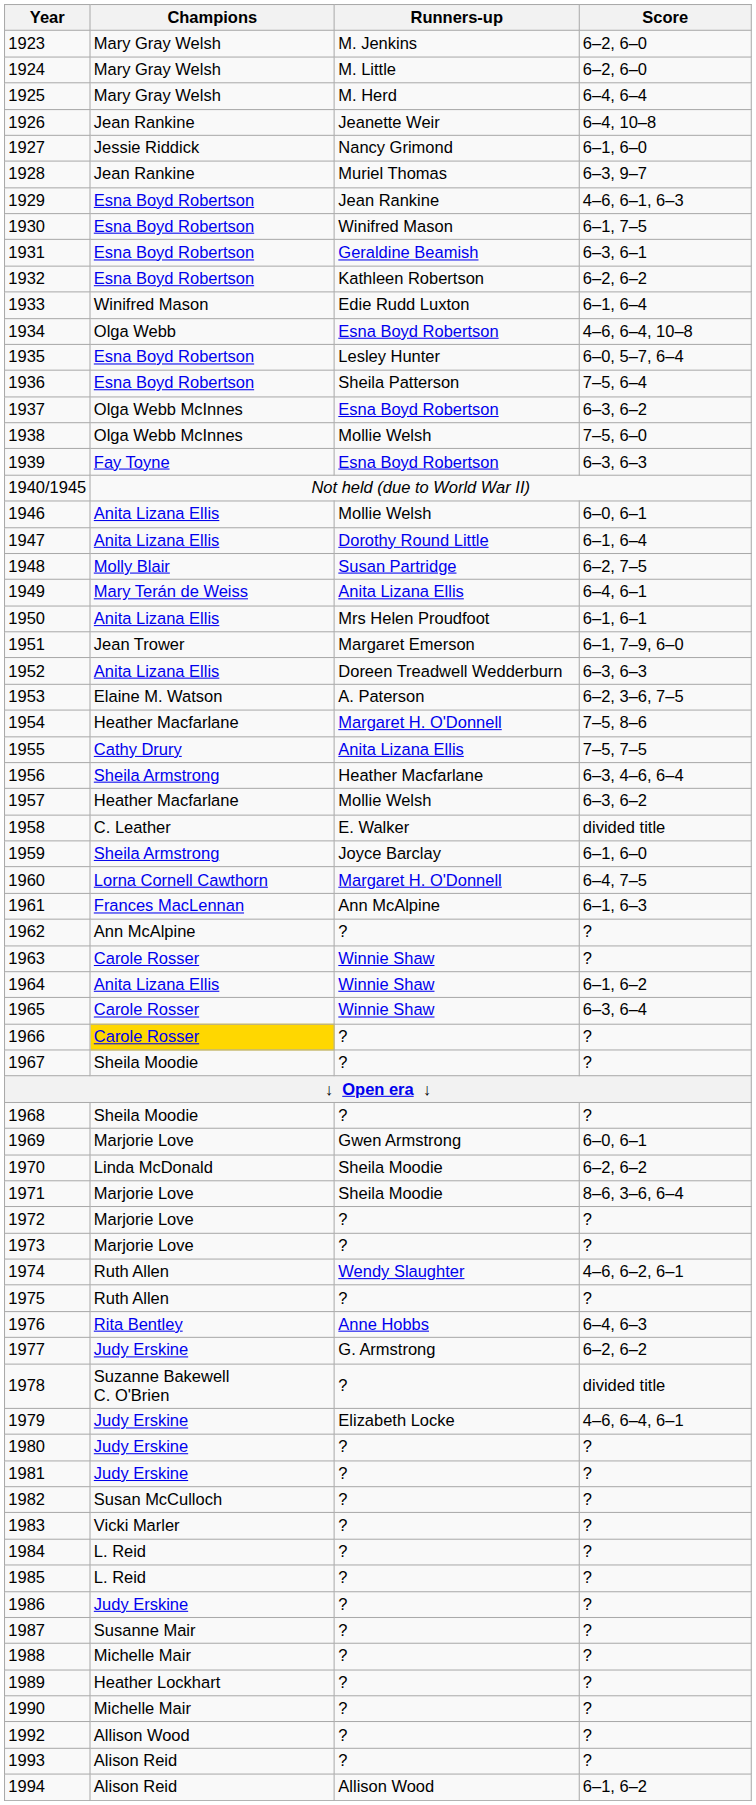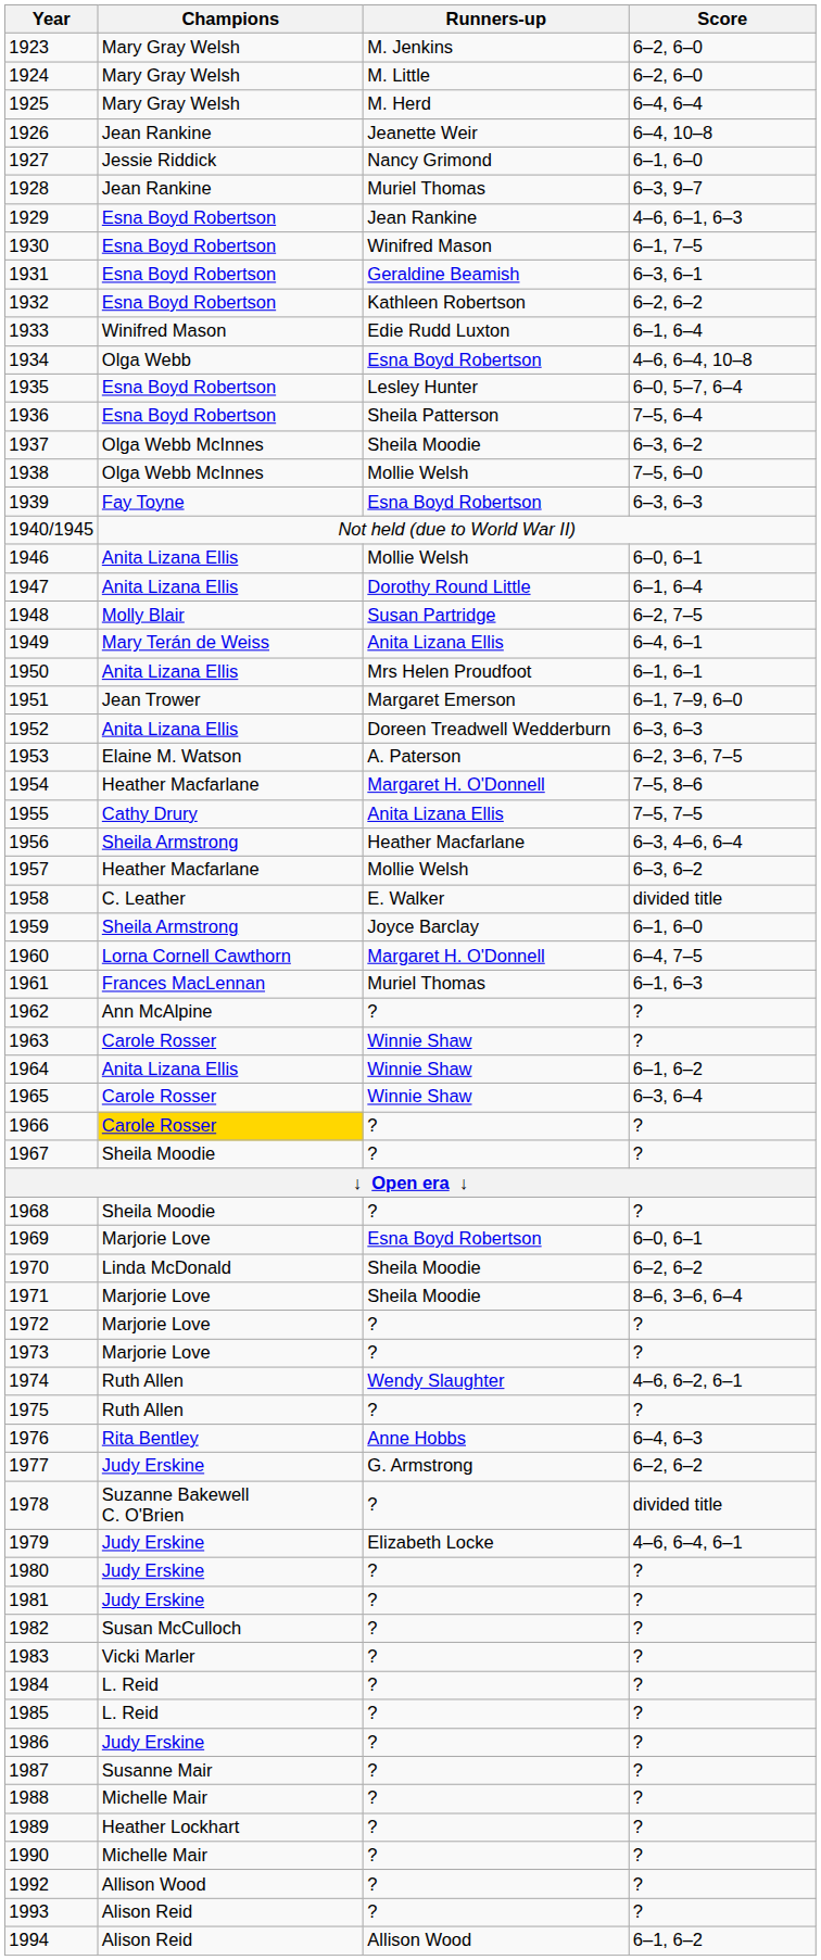1937 | Runners-up: Esna Boyd Robertson -> Sheila Moodie
1961 | Runners-up: Ann McAlpine -> Muriel Thomas
1969 | Runners-up: Gwen Armstrong -> Esna Boyd Robertson
